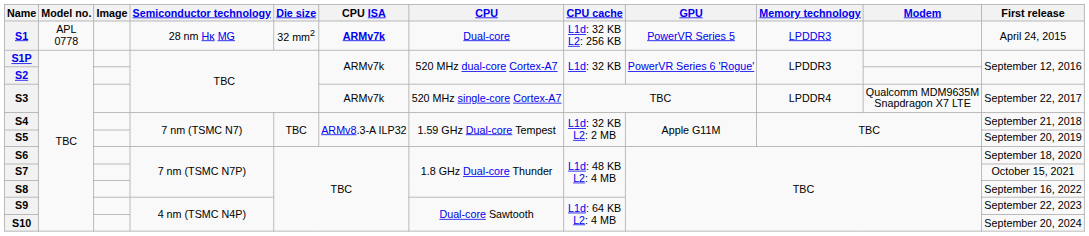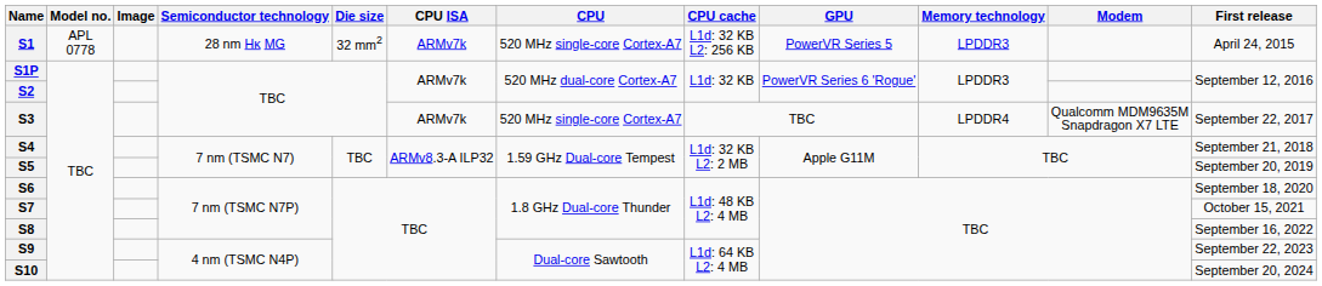S1 | CPU ISA: bold -> normal
S1 | CPU: Dual-core -> 520 MHz single-core Cortex-A7
